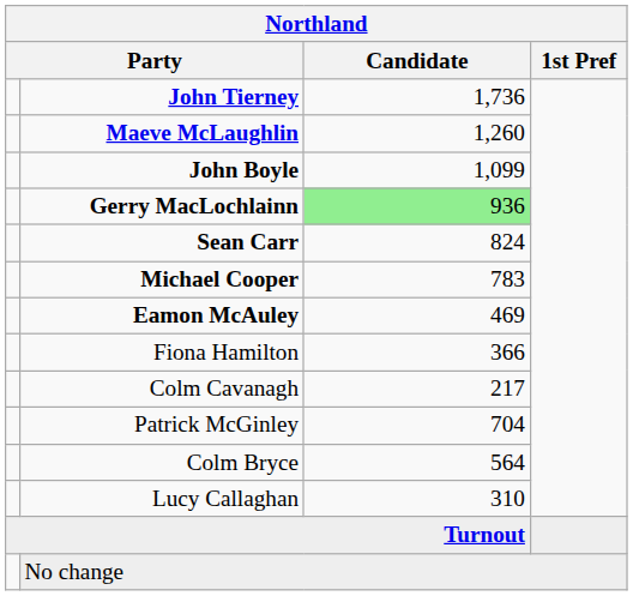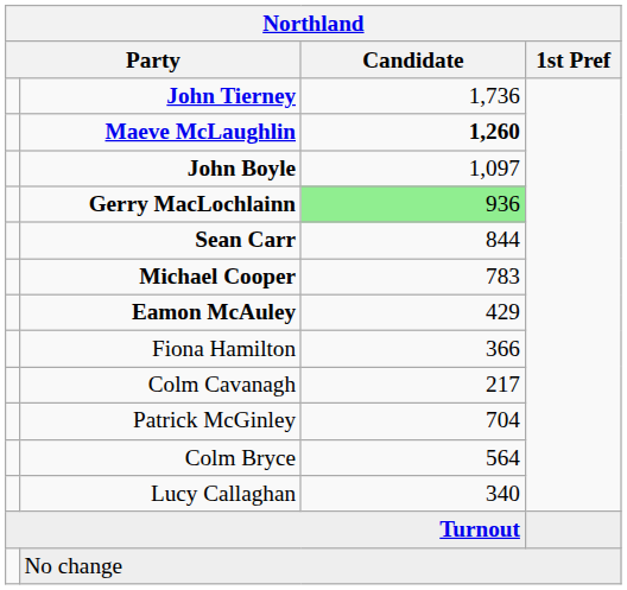Maeve McLaughlin | Candidate: normal -> bold
John Boyle | Candidate: 1,099 -> 1,097
Sean Carr | Candidate: 824 -> 844
Eamon McAuley | Candidate: 469 -> 429
Lucy Callaghan | Candidate: 310 -> 340
